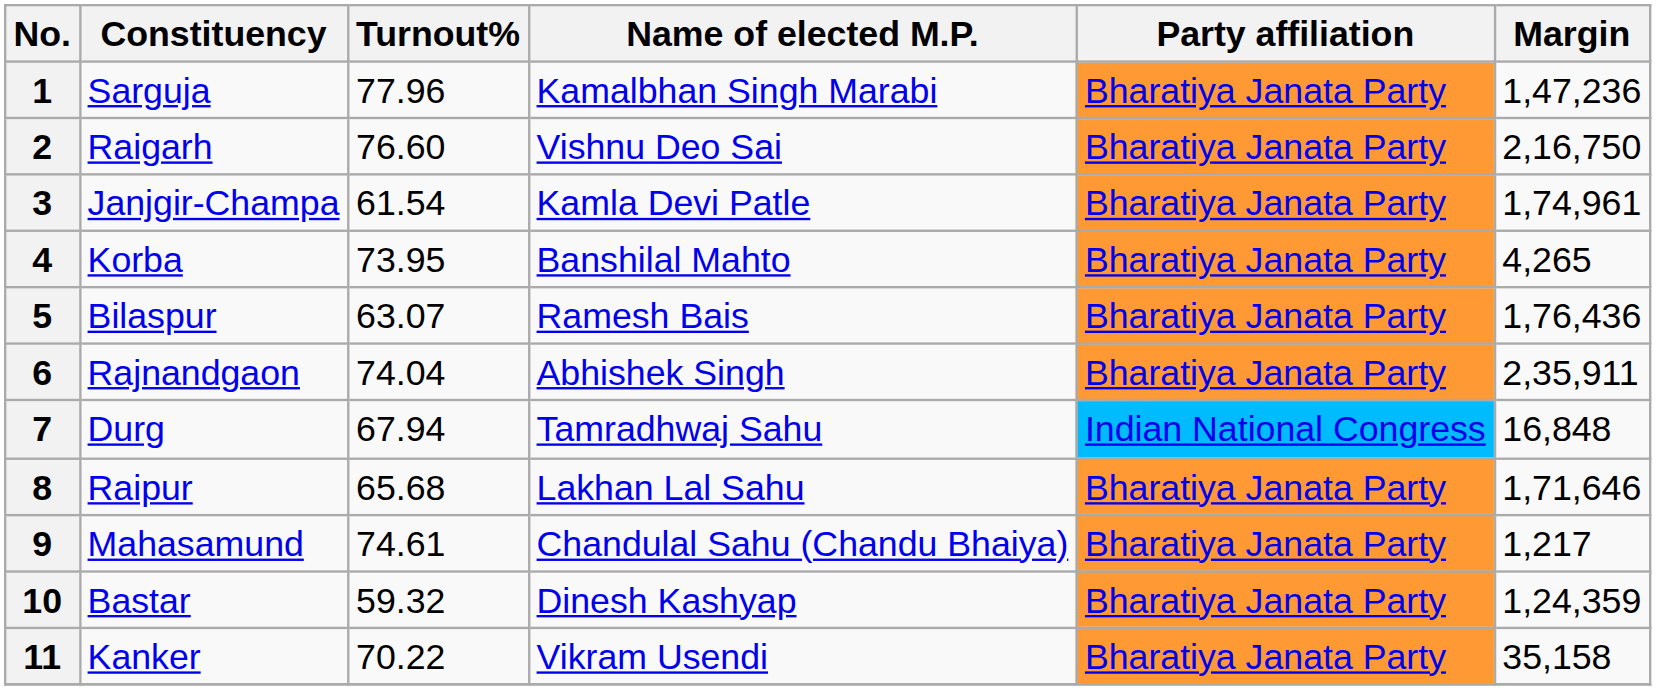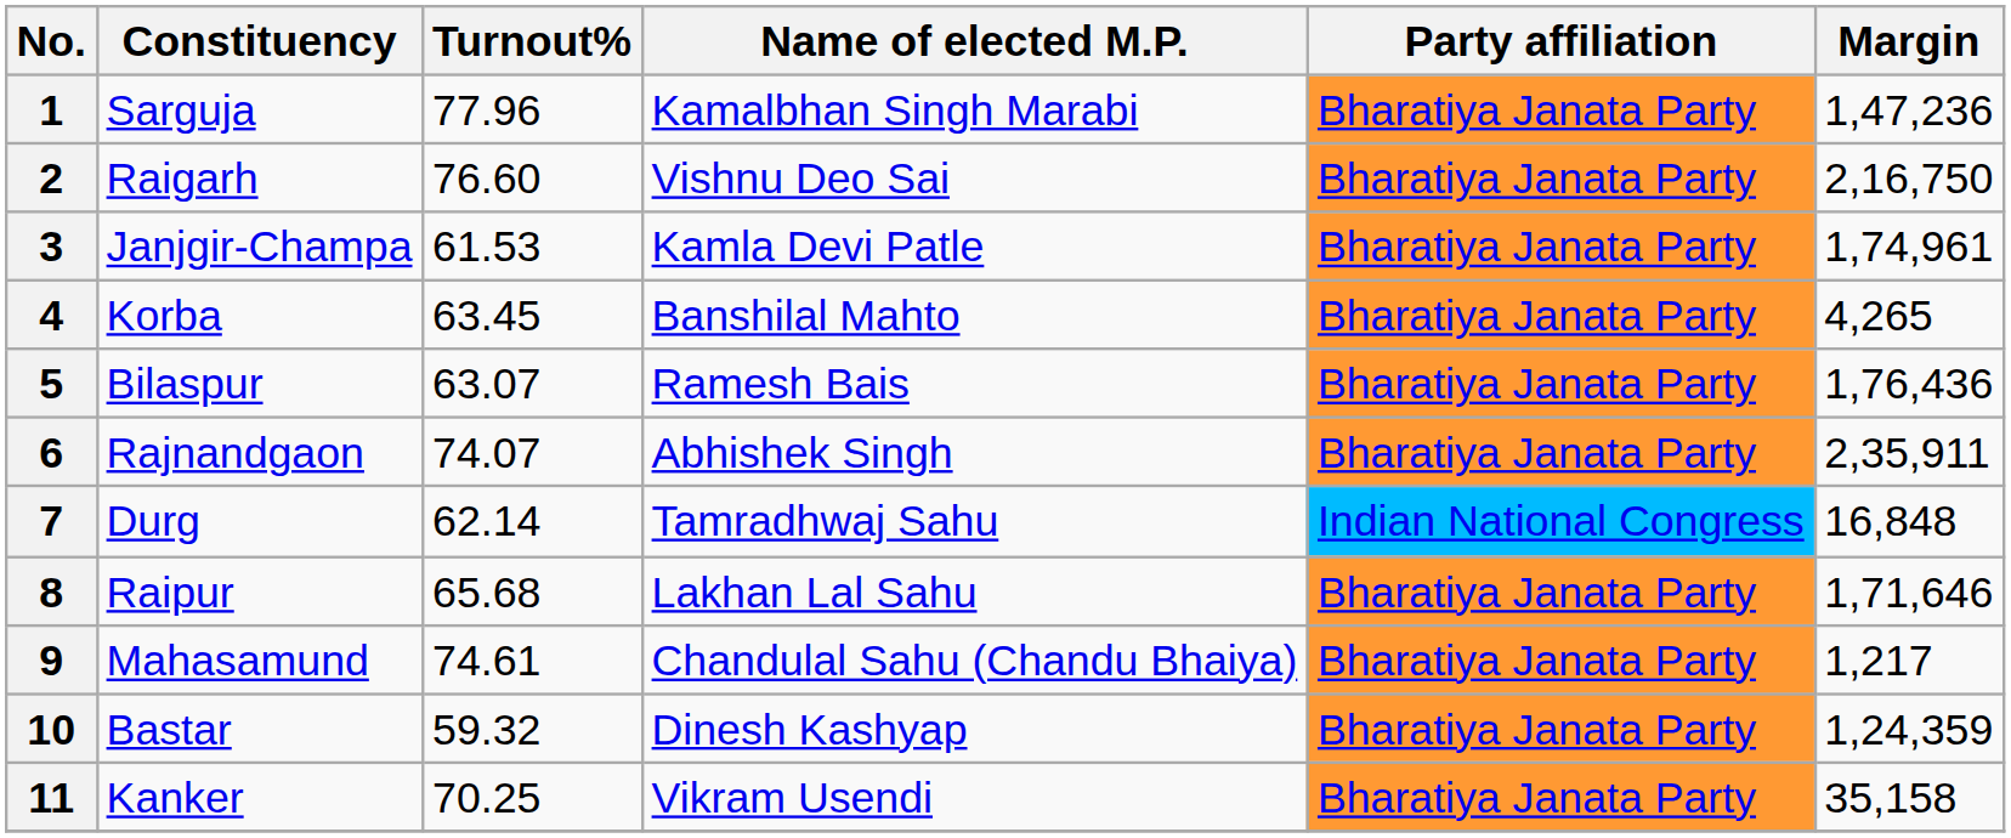3 | Turnout%: 61.54 -> 61.53
4 | Turnout%: 73.95 -> 63.45
6 | Turnout%: 74.04 -> 74.07
7 | Turnout%: 67.94 -> 62.14
11 | Turnout%: 70.22 -> 70.25
